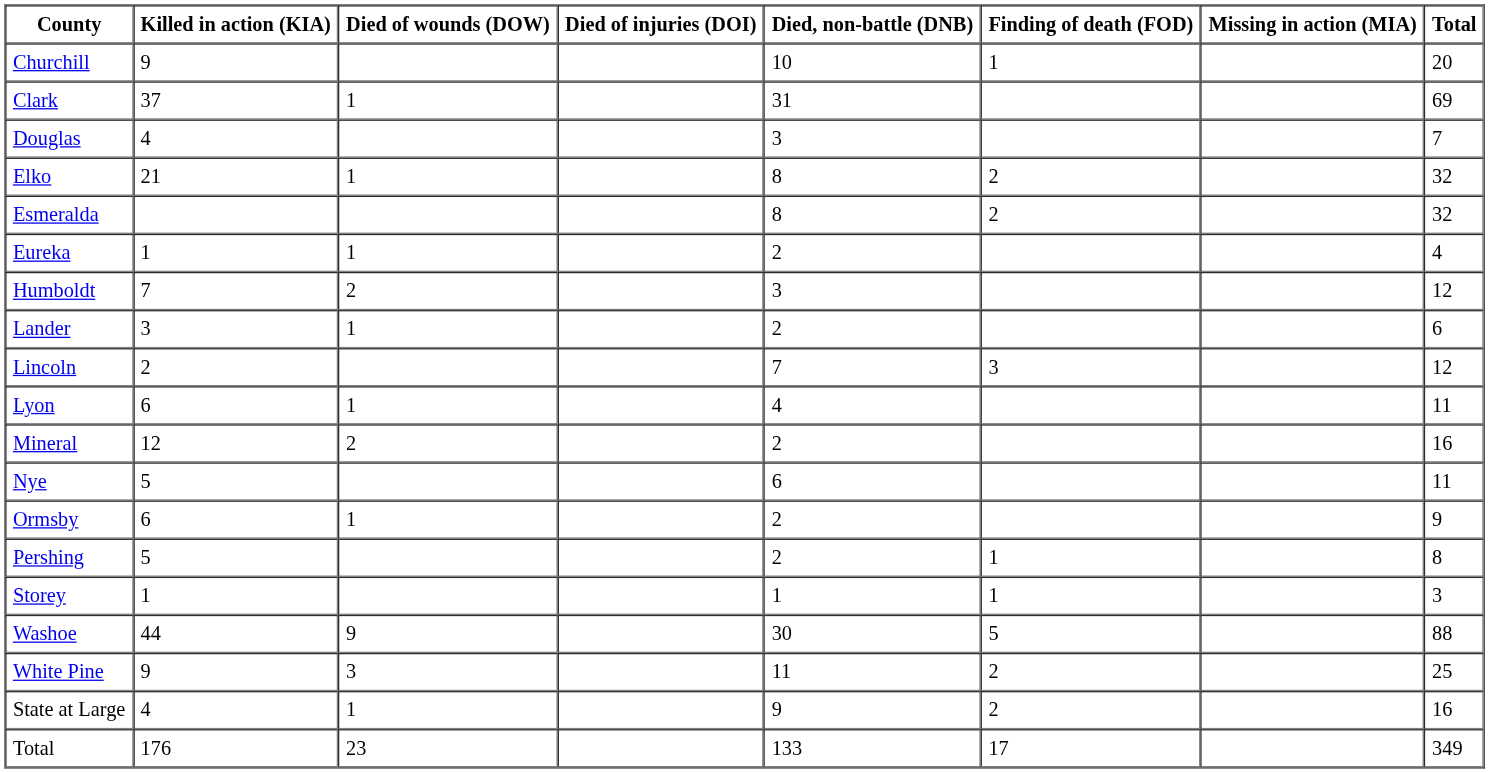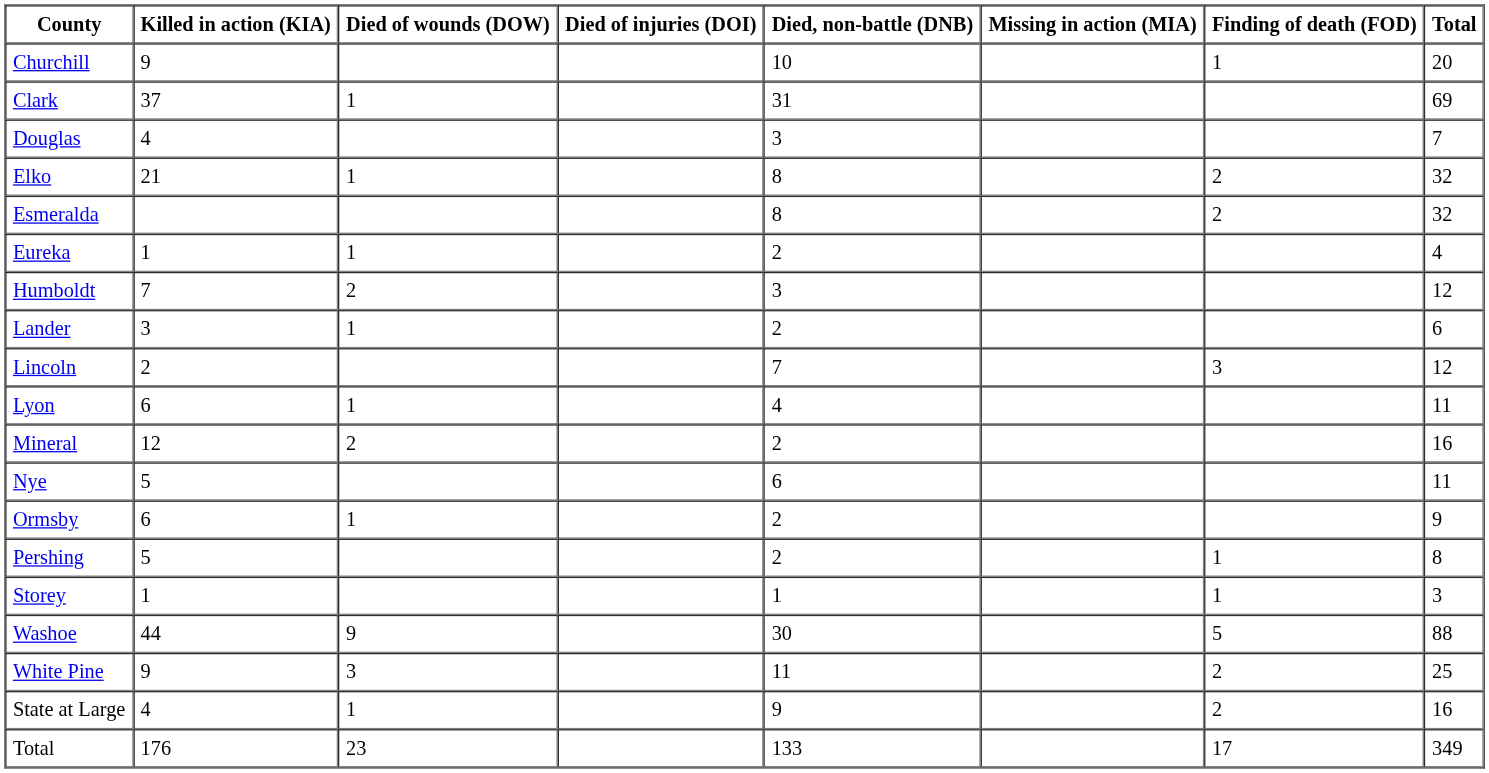columns swapped: Finding of death (FOD) <-> Missing in action (MIA)
